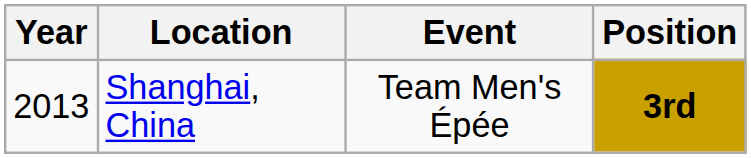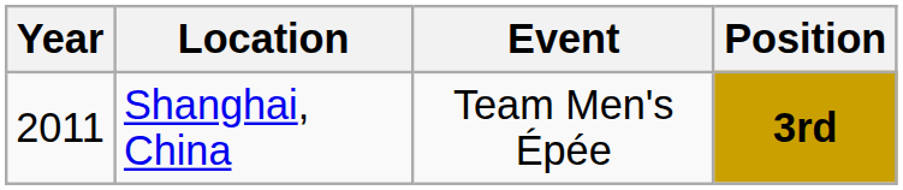Shanghai, China | Year: 2013 -> 2011
